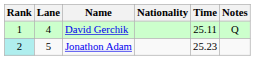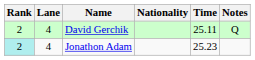David Gerchik | Rank: 1 -> 2
Jonathon Adam | Lane: 5 -> 4
